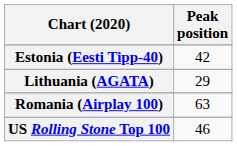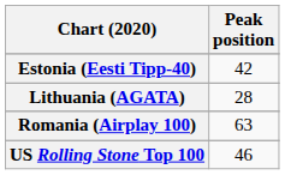Lithuania (AGATA) | Peak position: 29 -> 28
